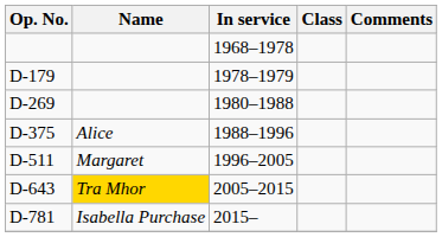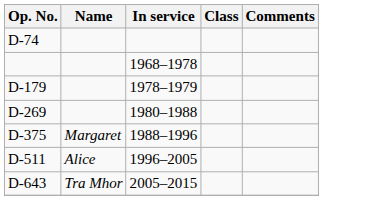+ row: D-74
D-375 | Name: Alice -> Margaret
D-511 | Name: Margaret -> Alice
D-643 | Name: gold background -> no background
- row: D-781 | Isabella Purchase | 2015–
